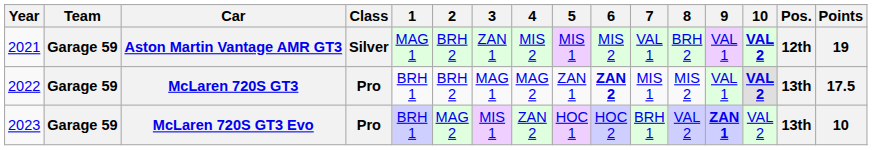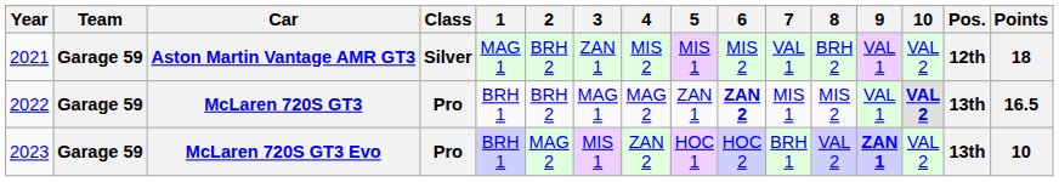Aston Martin Vantage AMR GT3 | 10: bold -> normal
Aston Martin Vantage AMR GT3 | Points: 19 -> 18
McLaren 720S GT3 | Points: 17.5 -> 16.5
